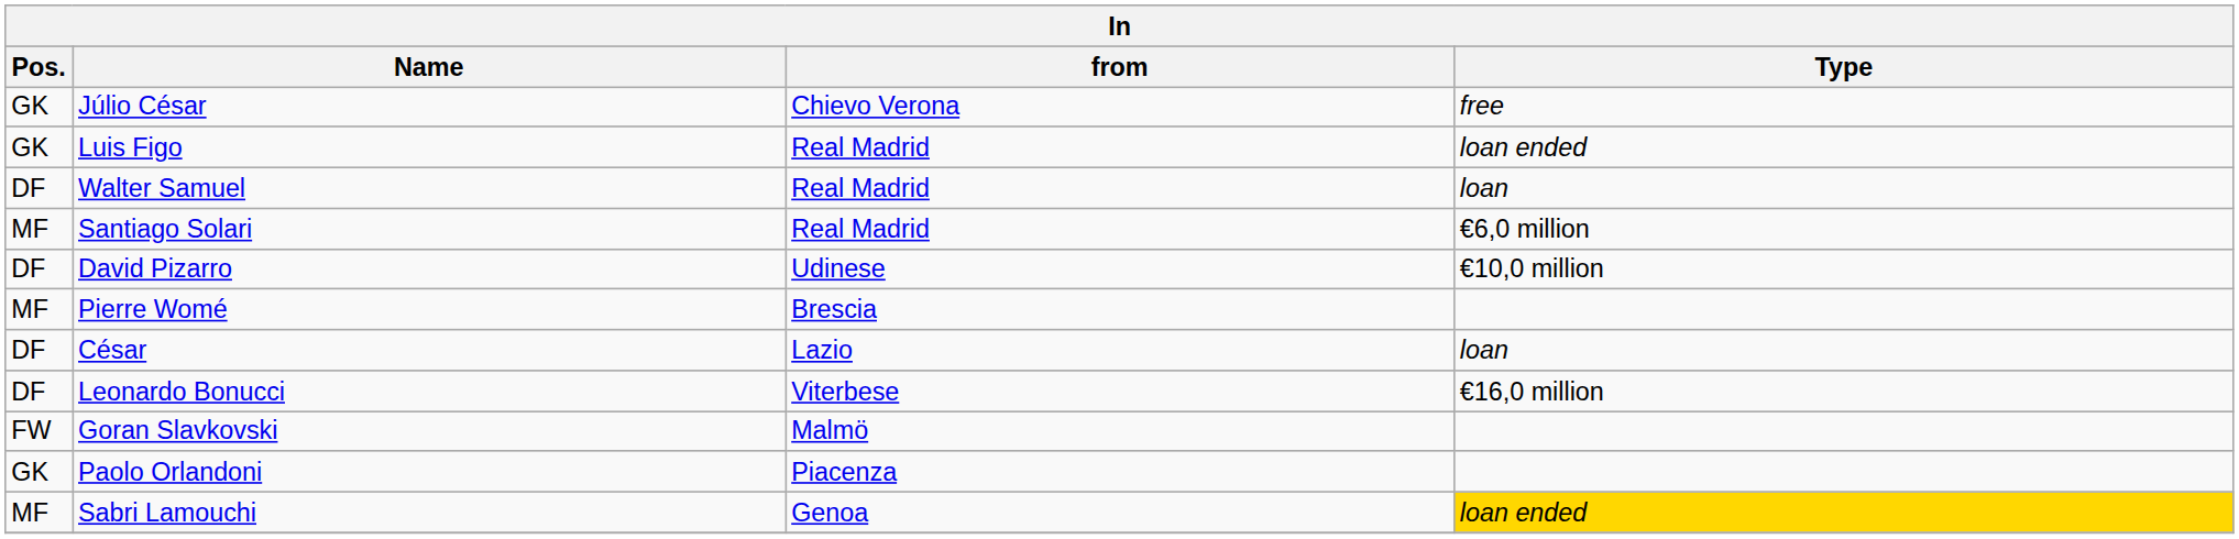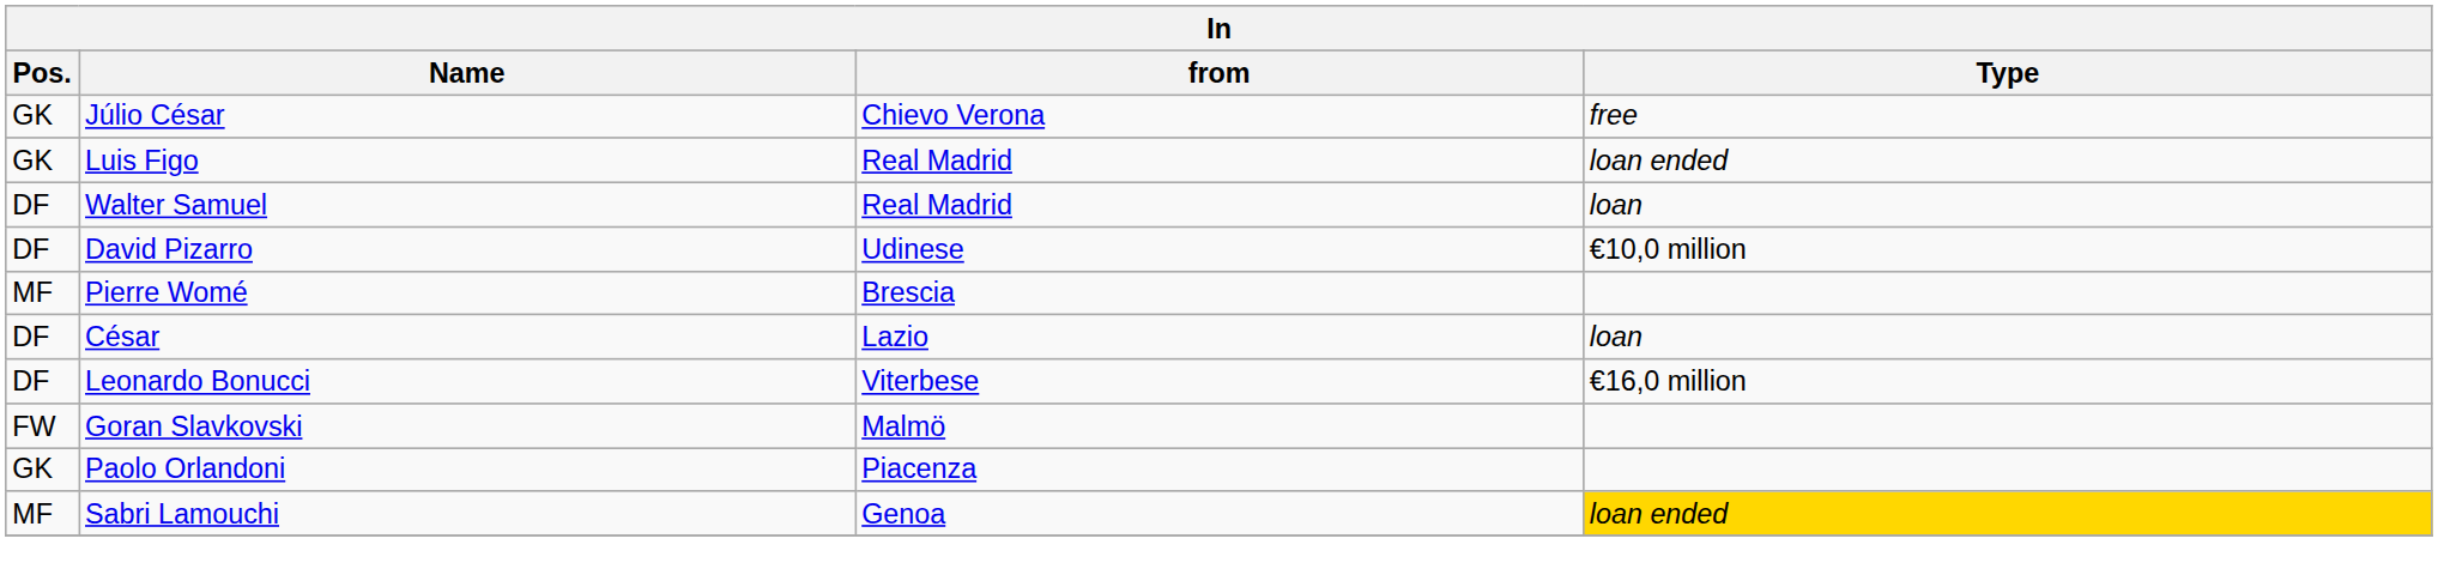- row: MF | Santiago Solari | Real Madrid | €6,0 million
